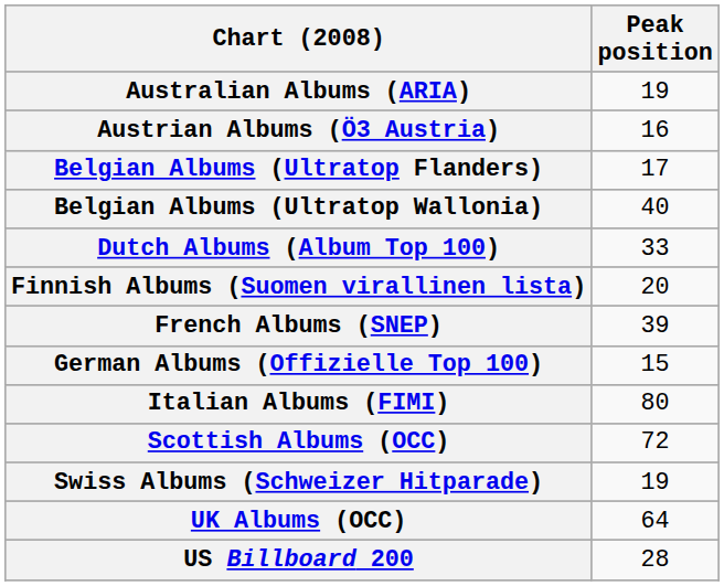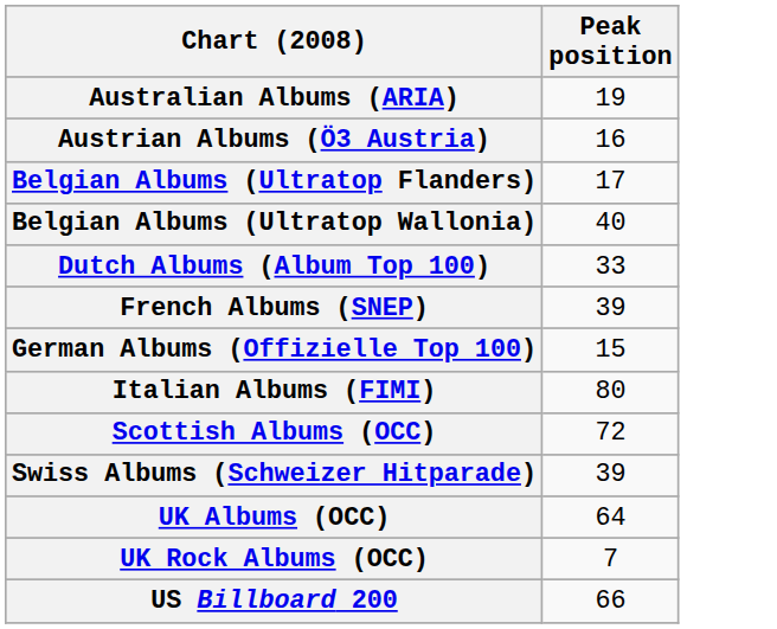- row: Finnish Albums (Suomen virallinen lista) | 20
Swiss Albums (Schweizer Hitparade) | Peak position: 19 -> 39
+ row: UK Rock Albums (OCC) | 7
US Billboard 200 | Peak position: 28 -> 66
